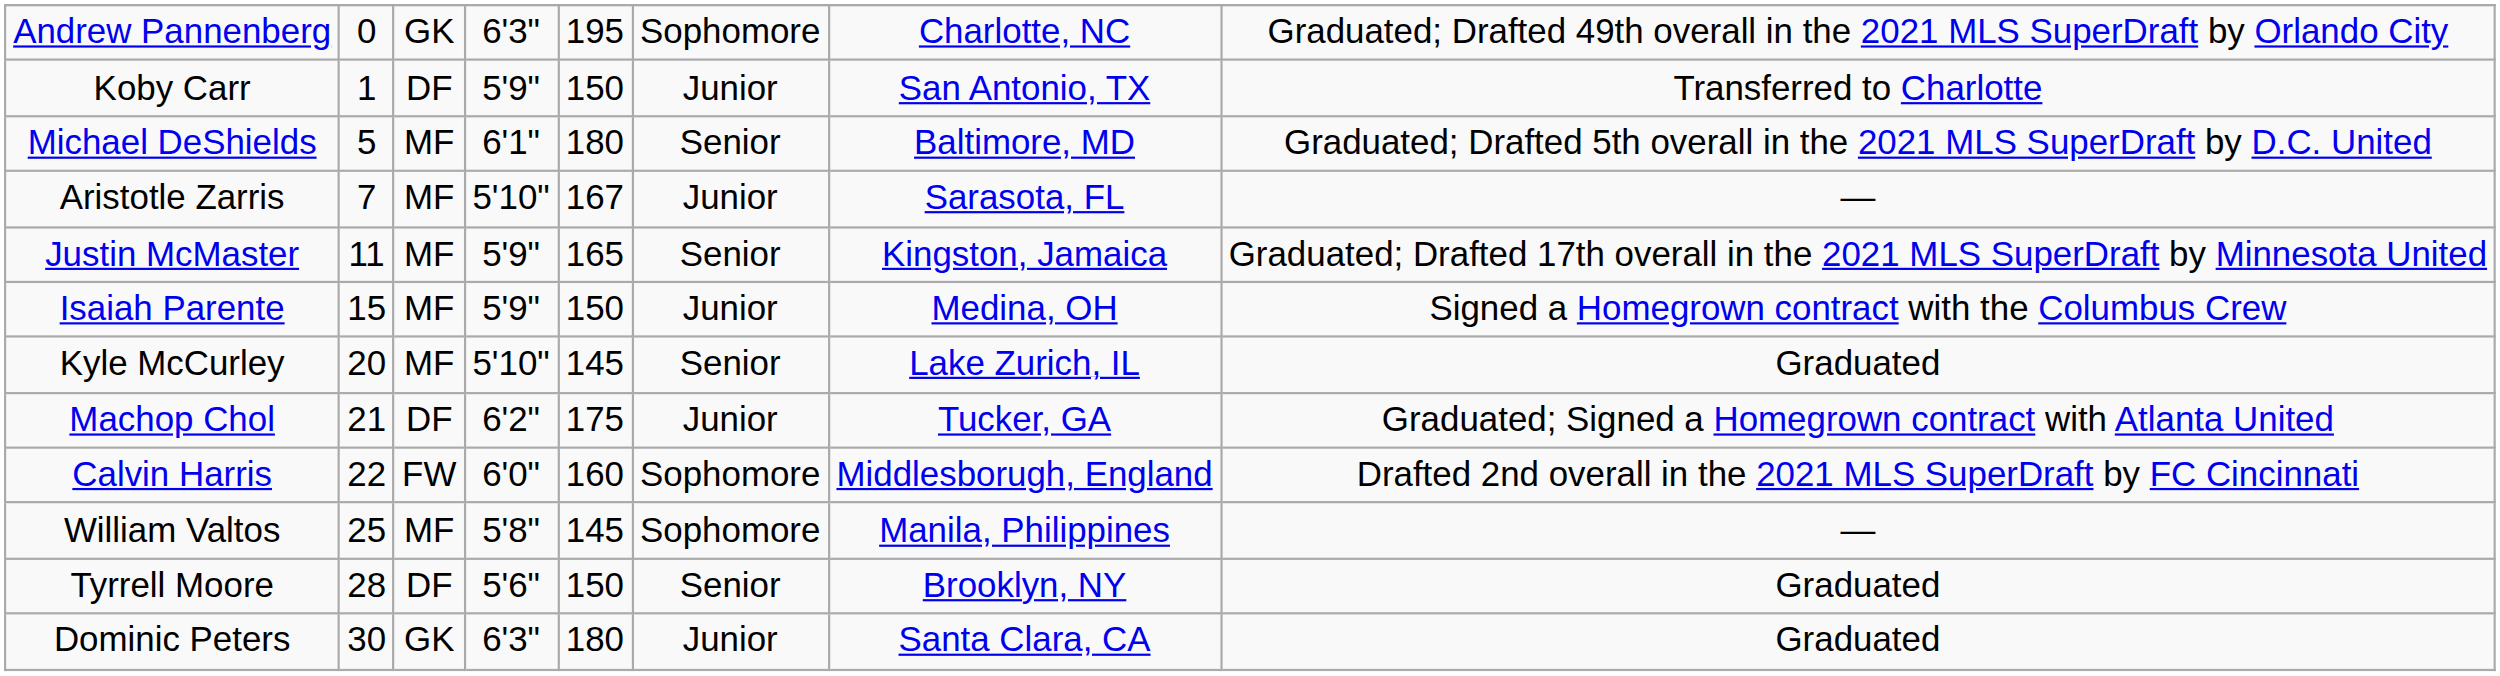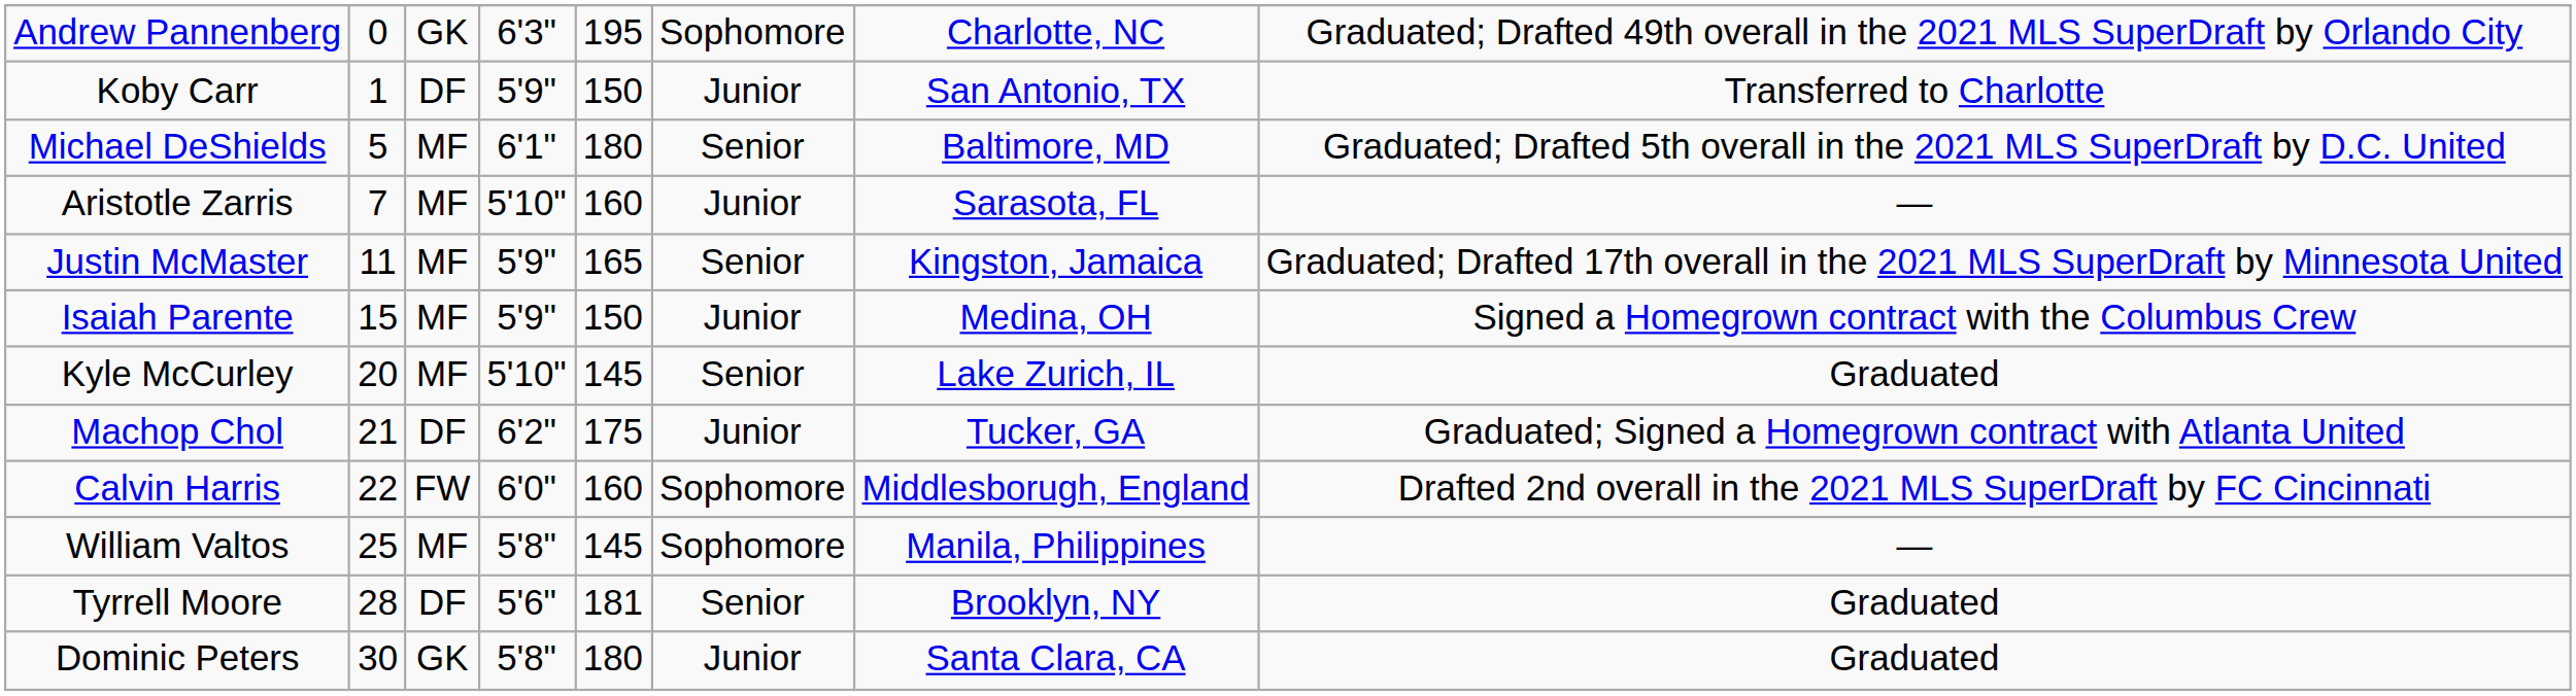Aristotle Zarris | column 5: 167 -> 160
Tyrrell Moore | column 5: 150 -> 181
Dominic Peters | column 4: 6'3" -> 5'8"
